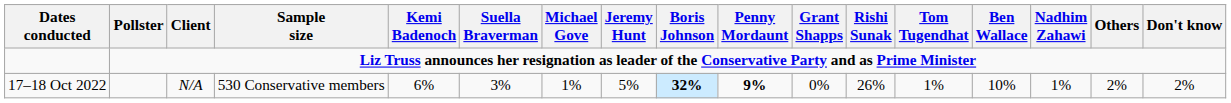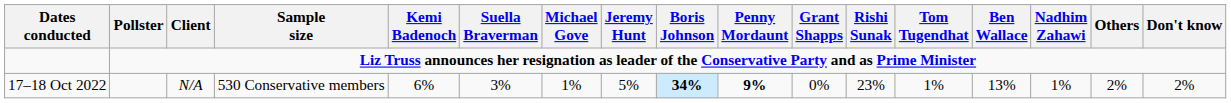17–18 Oct 2022 | Boris Johnson: 32% -> 34%
17–18 Oct 2022 | Rishi Sunak: 26% -> 23%
17–18 Oct 2022 | Ben Wallace: 10% -> 13%
